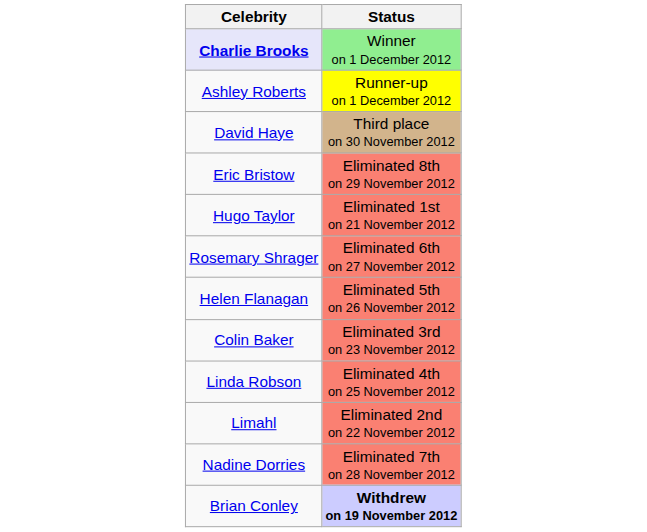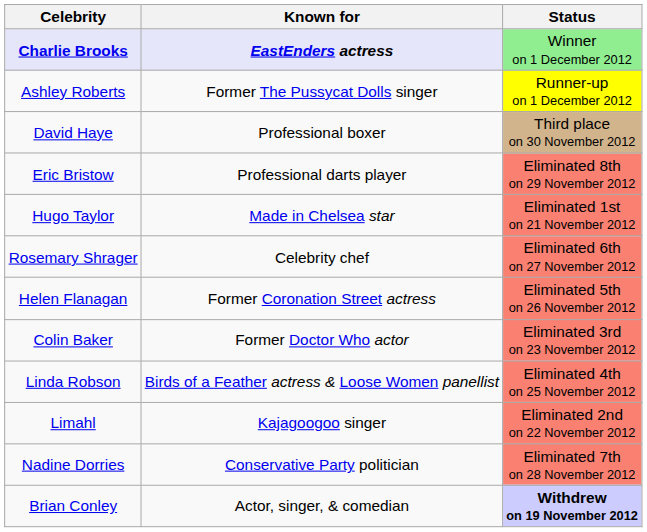+ column: Known for | EastEnders actress | Former The Pussycat Dolls singer | Professional boxer | Professional darts player | Made in Chelsea star | Celebrity chef | Former Coronation Street actress | Former Doctor Who actor | Birds of a Feather actress & Loose Women panellist | Kajagoogoo singer | Conservative Party politician | Actor, singer, & comedian
